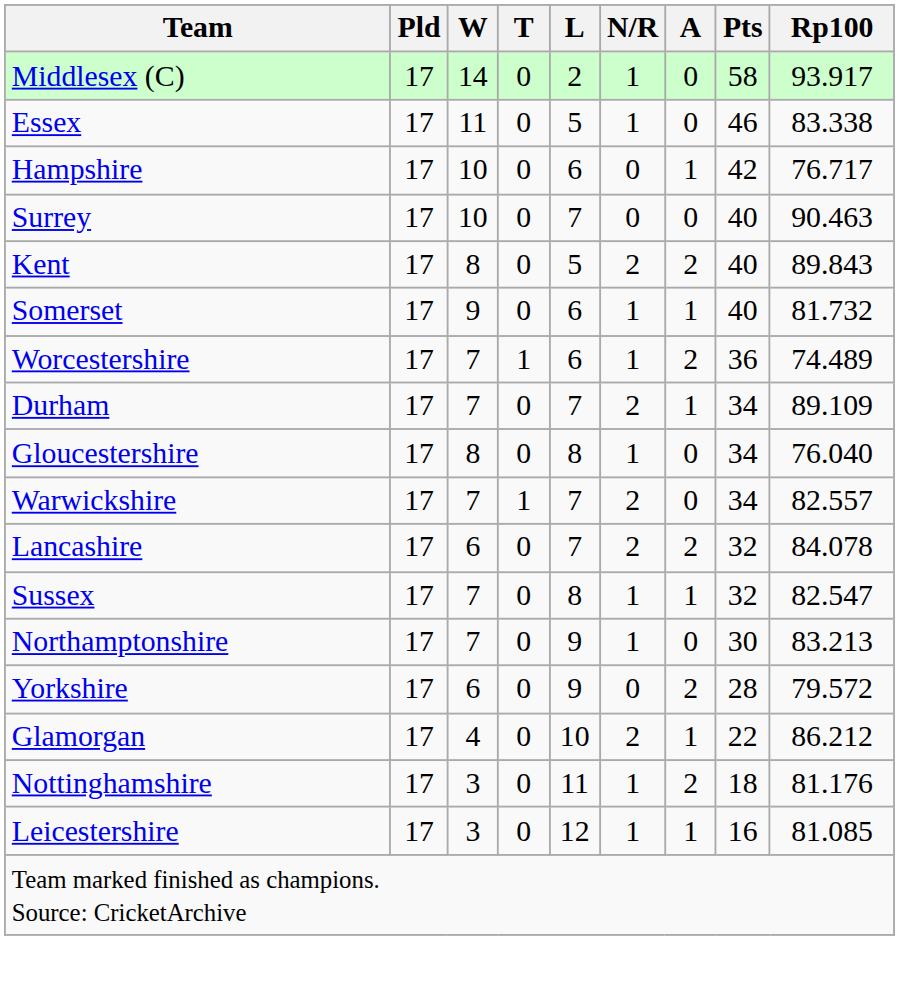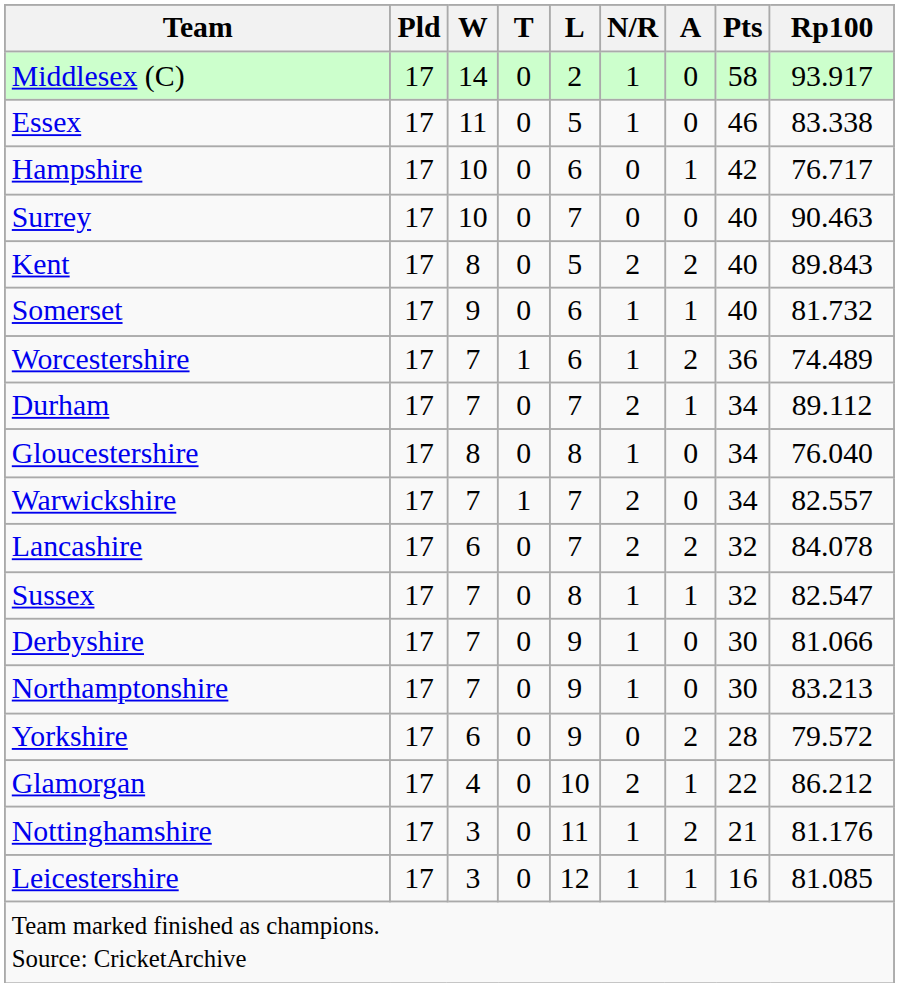Durham | Rp100: 89.109 -> 89.112
+ row: Derbyshire | 17 | 7 | 0 | 9 | 1 | 0 | 30 | 81.066
Nottinghamshire | Pts: 18 -> 21
